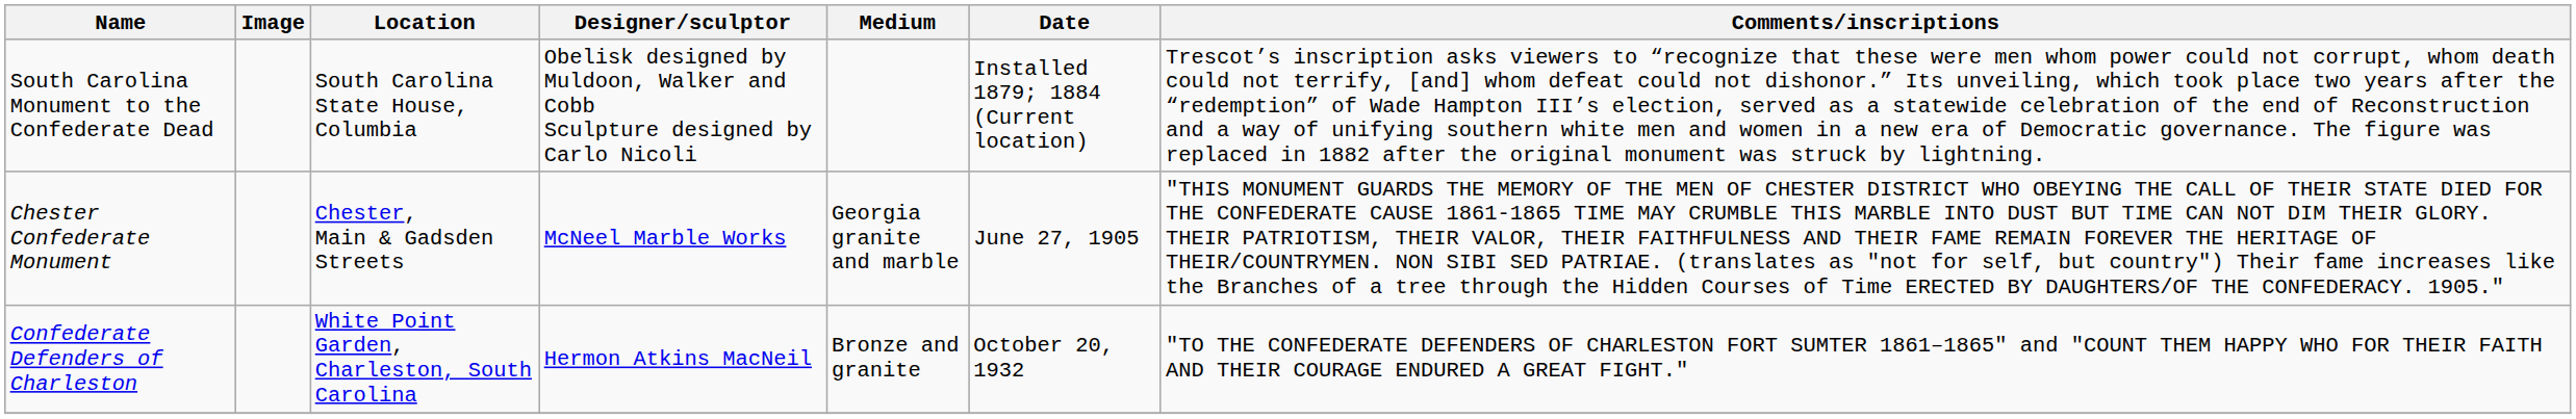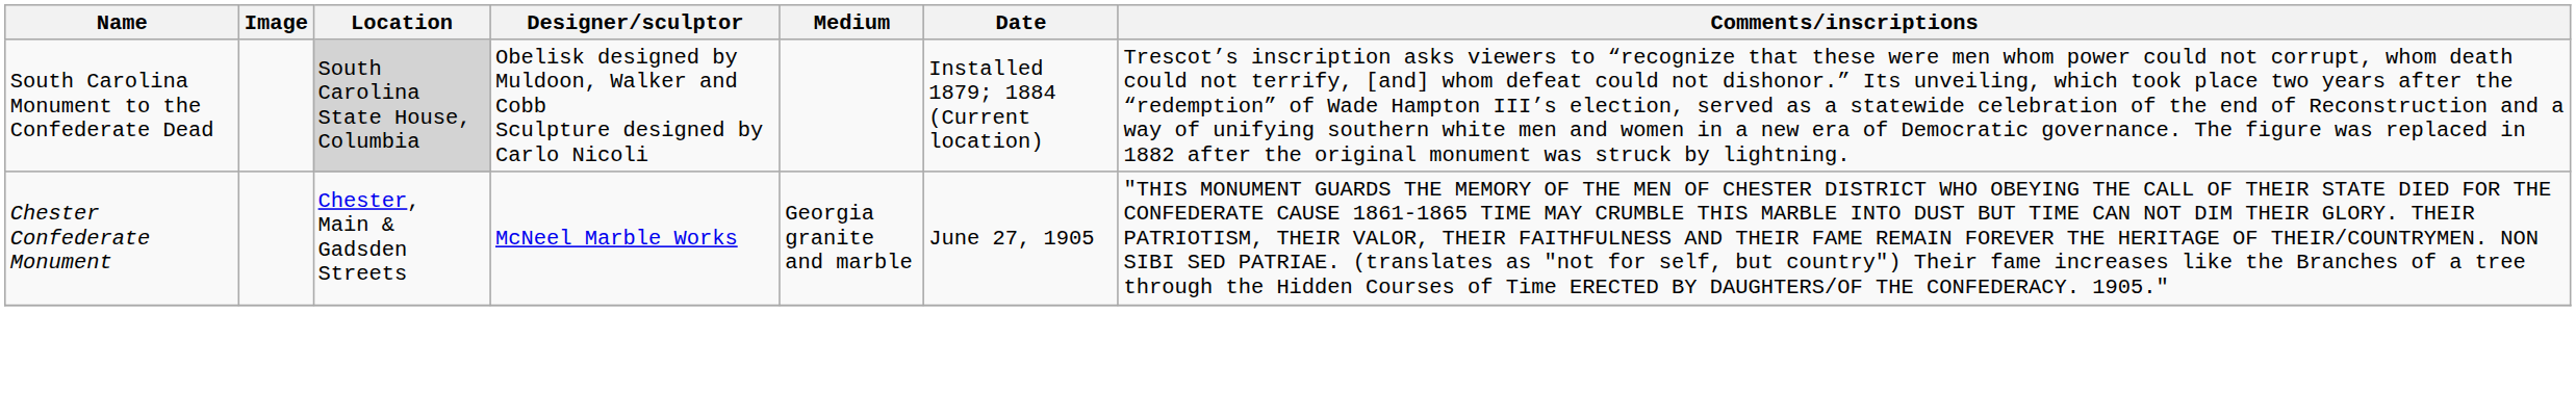South Carolina Monument to the Confederate Dead | Location: no background -> lightgrey background
- row: Confederate Defenders of Charleston | White Point Garden, Charleston, South Carolina | Hermon Atkins MacNeil | Bronze and granite | October 20, 1932 | "TO THE CONFEDERATE DEFENDERS OF CHARLESTON FORT SUMTER 1861–1865" and "COUNT THEM HAPPY WHO FOR THEIR FAITH AND THEIR COURAGE ENDURED A GREAT FIGHT."
